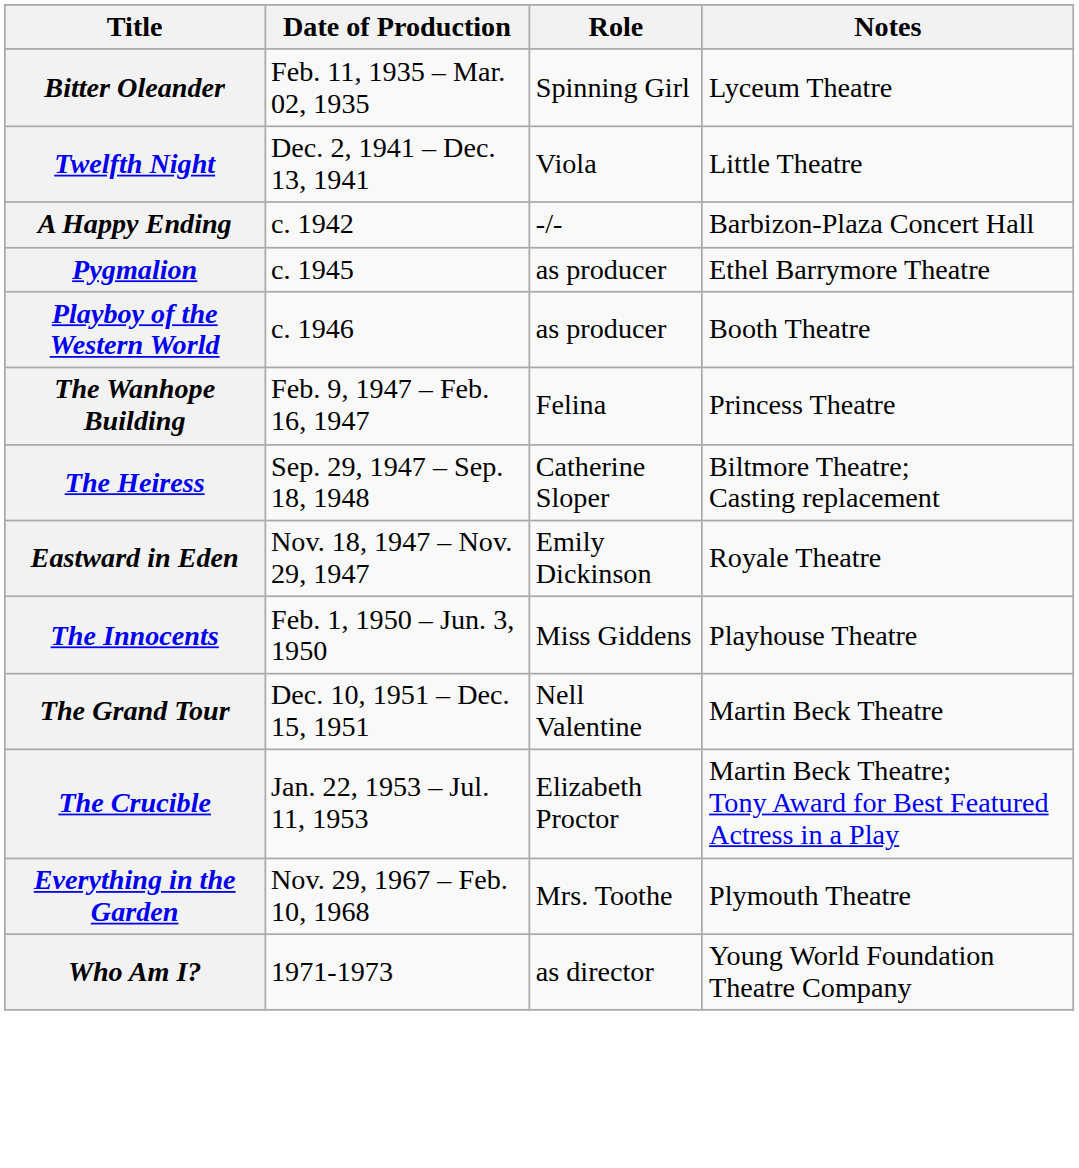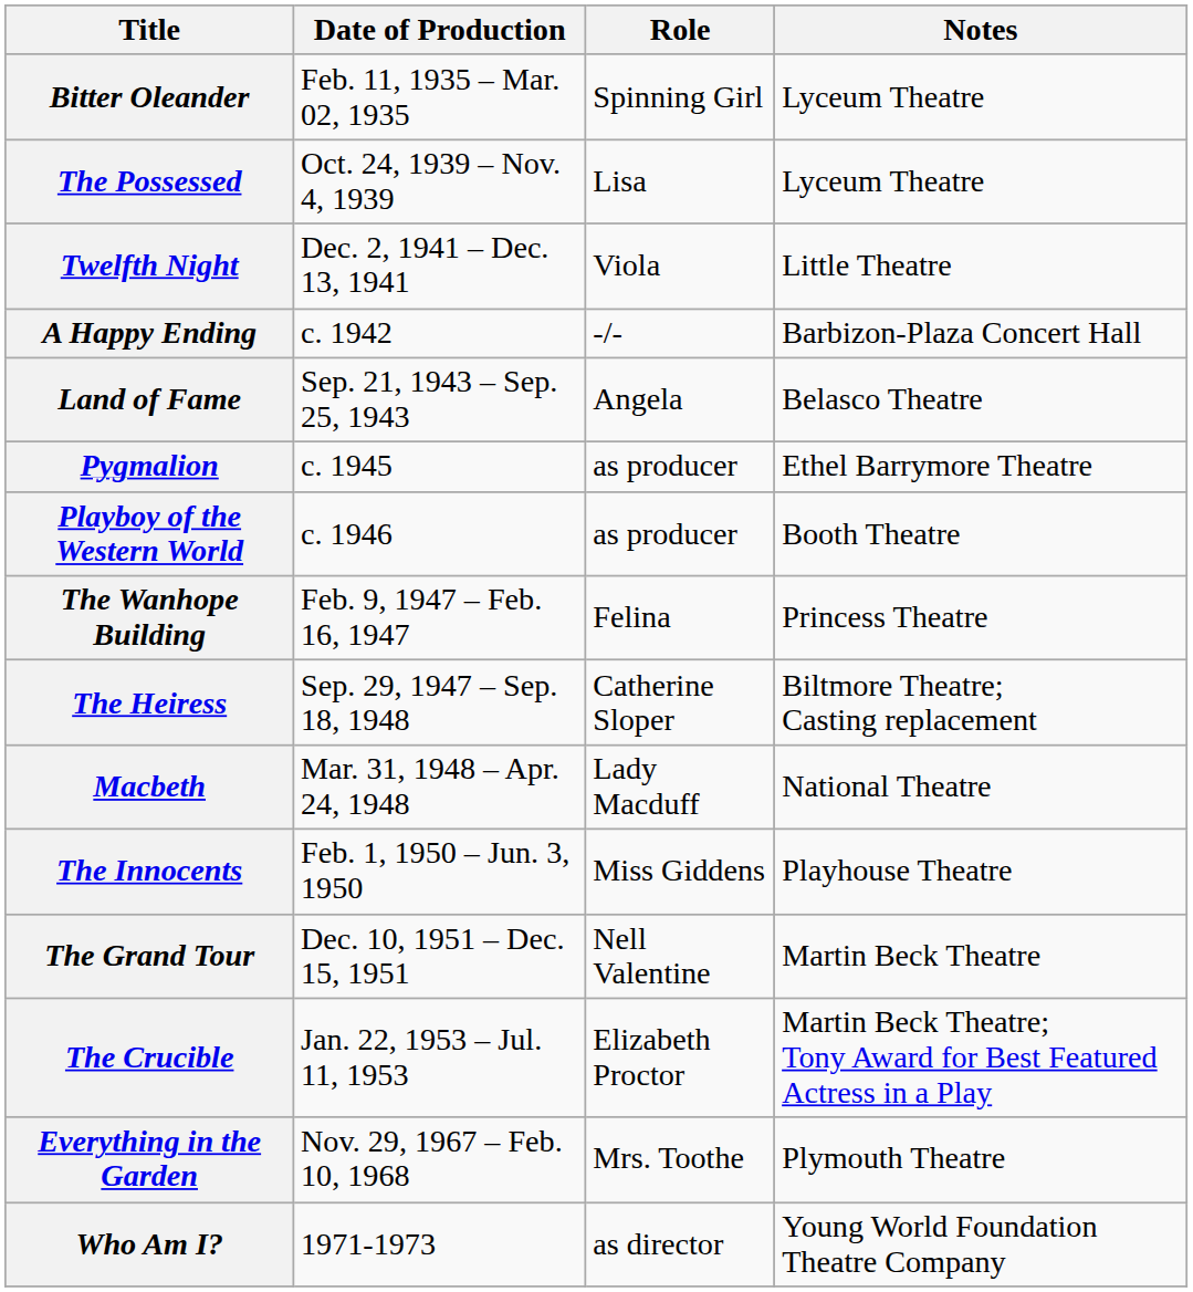+ row: The Possessed | Oct. 24, 1939 – Nov. 4, 1939 | Lisa | Lyceum Theatre
+ row: Land of Fame | Sep. 21, 1943 – Sep. 25, 1943 | Angela | Belasco Theatre
- row: Eastward in Eden | Nov. 18, 1947 – Nov. 29, 1947 | Emily Dickinson | Royale Theatre
+ row: Macbeth | Mar. 31, 1948 – Apr. 24, 1948 | Lady Macduff | National Theatre
